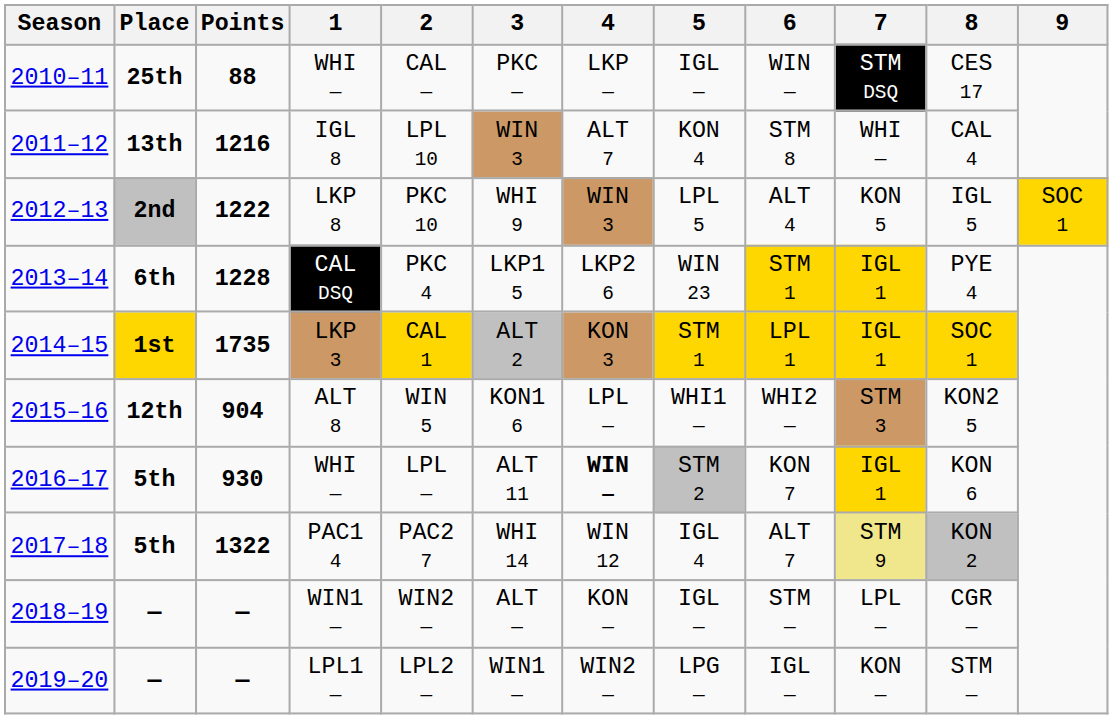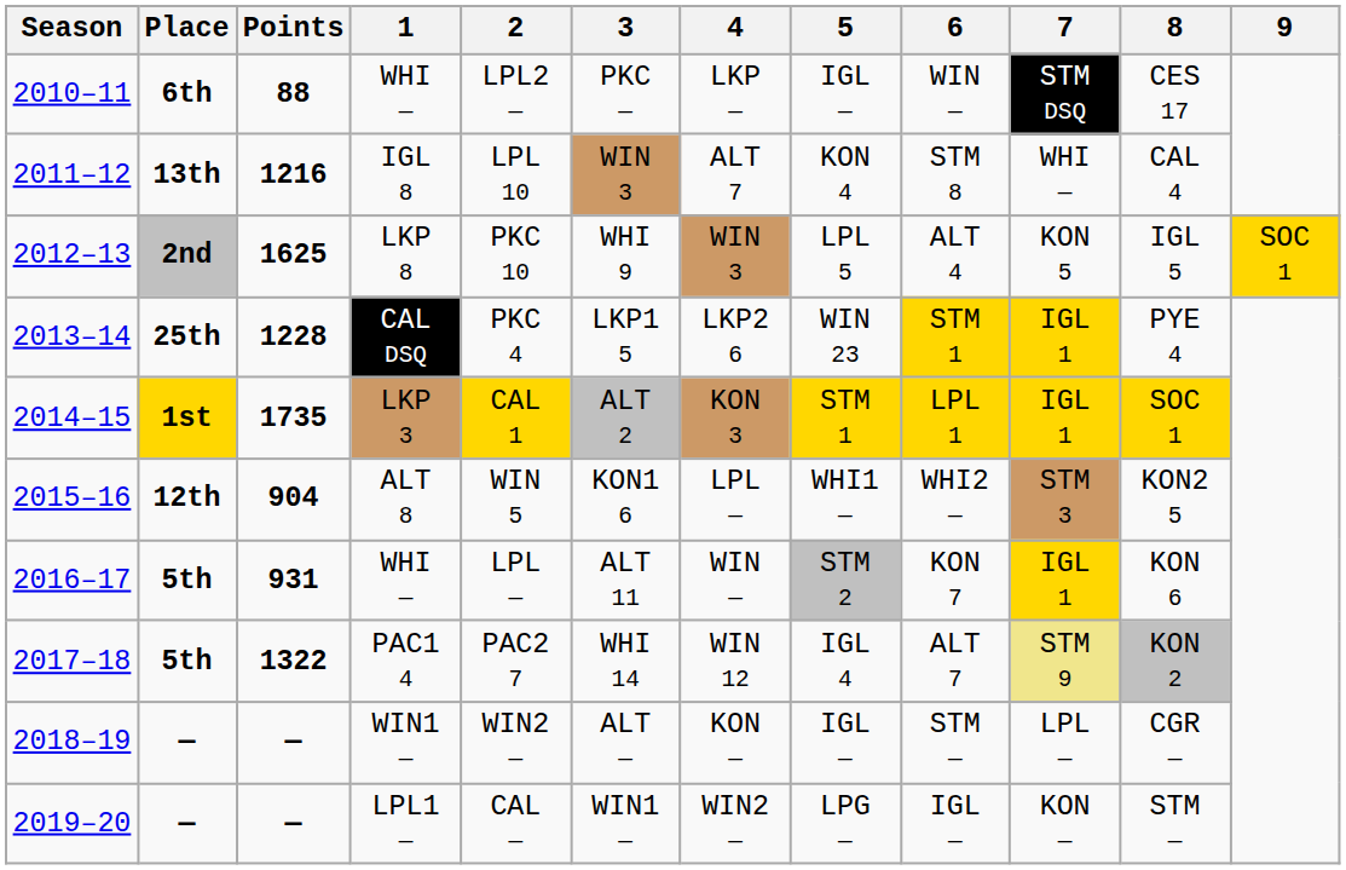2010–11 / WHI — | Place: 25th -> 6th
2010–11 / WHI — | 2: CAL — -> LPL2 —
LKP 8 | Points: 1222 -> 1625
CAL DSQ | Place: 6th -> 25th
2016–17 / WHI — | Points: 930 -> 931
2016–17 / WHI — | 4: bold -> normal
LPL1 — | 2: LPL2 — -> CAL —
